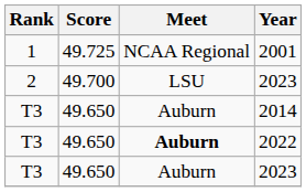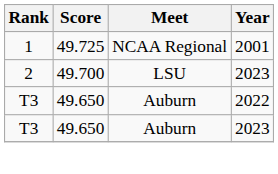- row: T3 | 49.650 | Auburn | 2014
2022 | Meet: bold -> normal
